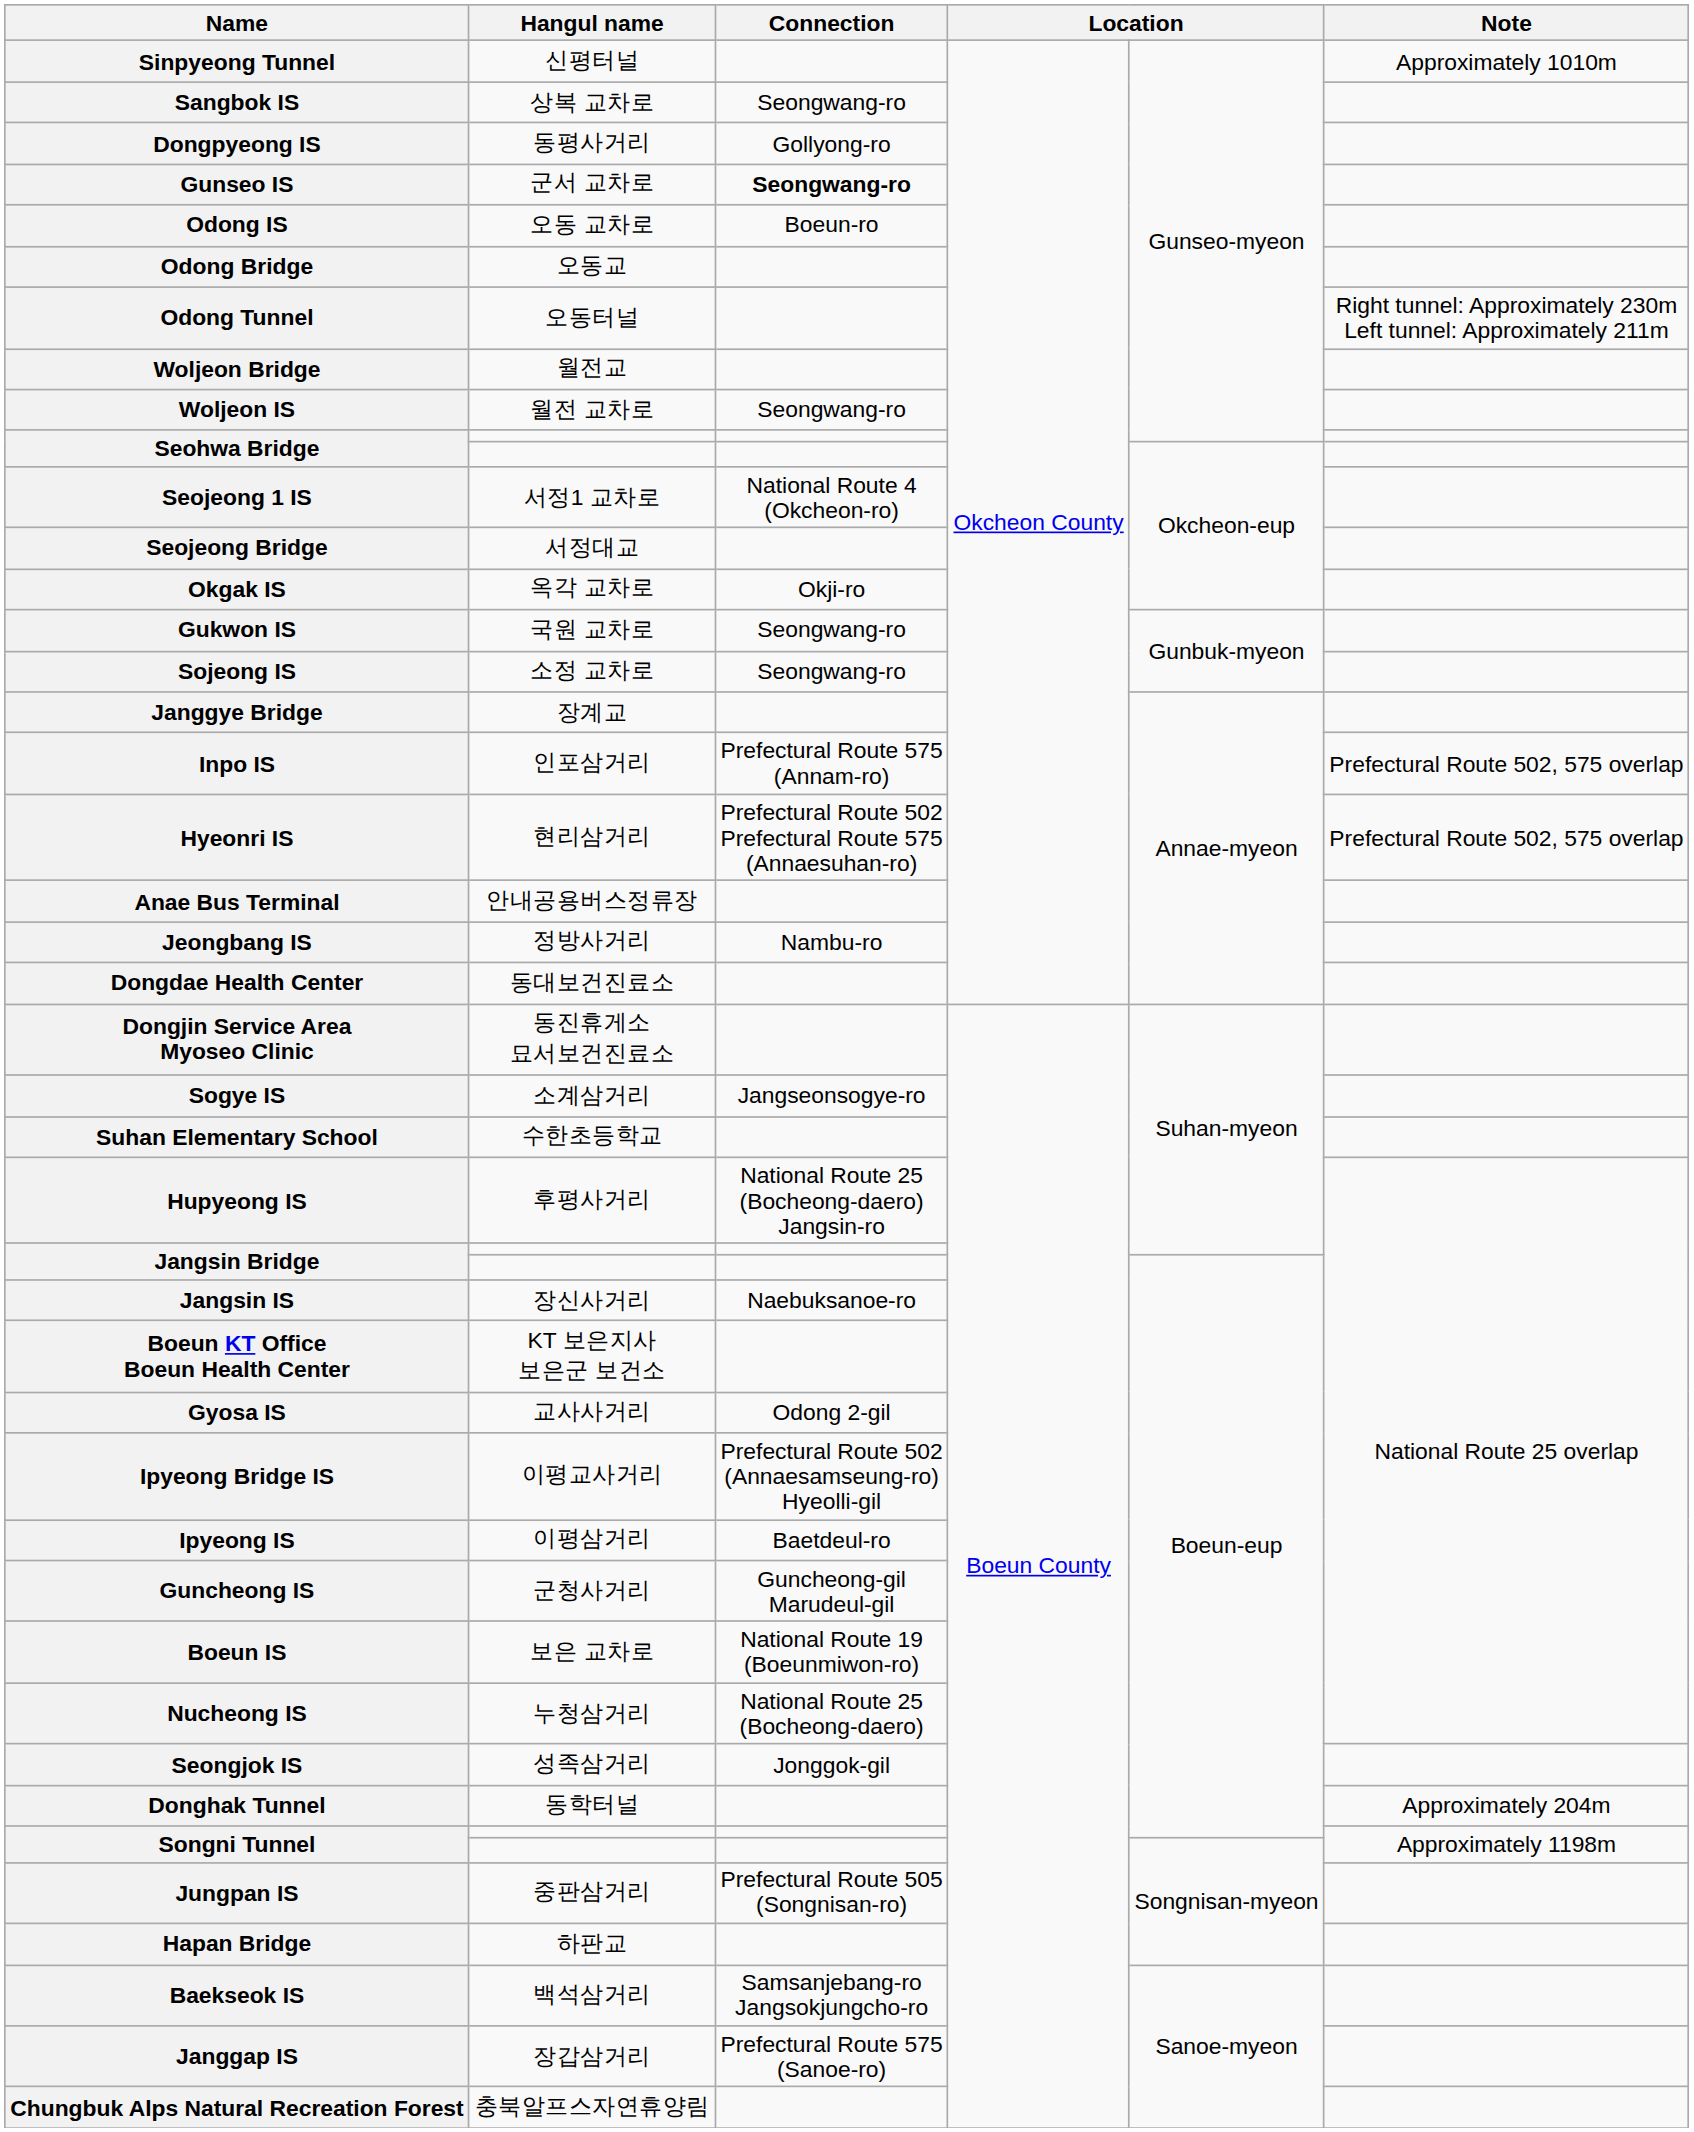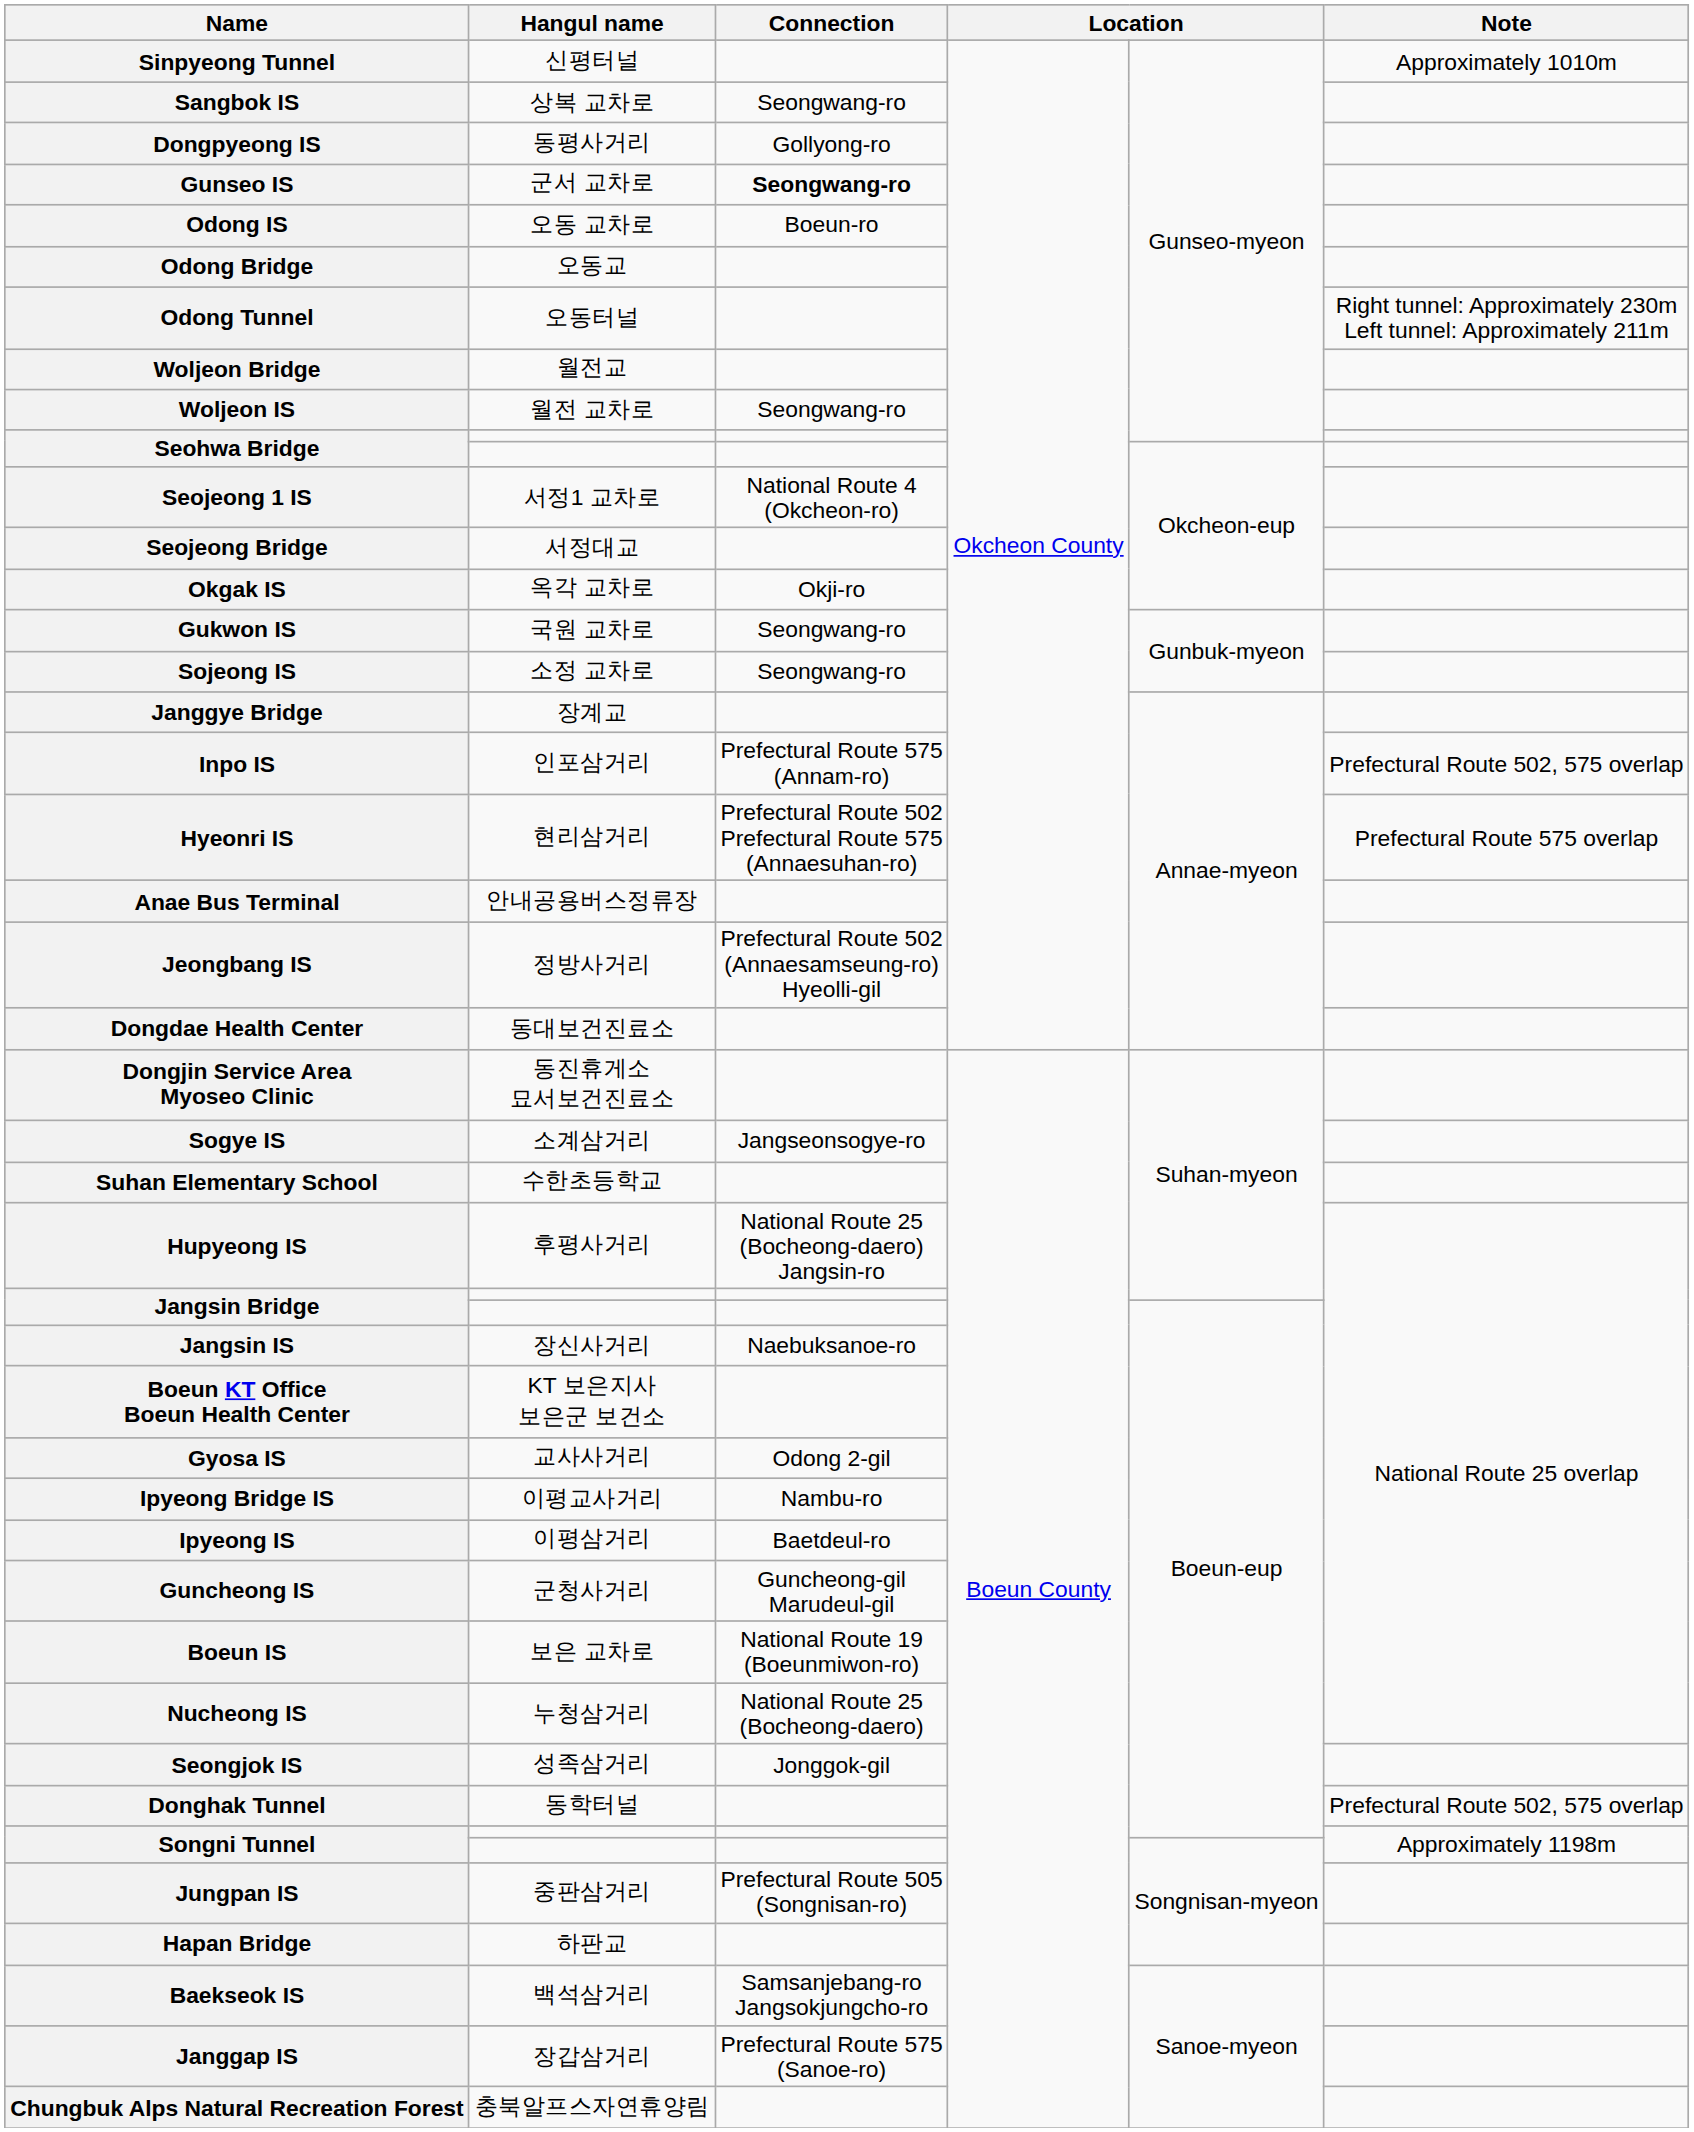Hyeonri IS | Note: Prefectural Route 502, 575 overlap -> Prefectural Route 575 overlap
Jeongbang IS | Connection: Nambu-ro -> Prefectural Route 502 (Annaesamseung-ro) Hyeolli-gil
Ipyeong Bridge IS | Connection: Prefectural Route 502 (Annaesamseung-ro) Hyeolli-gil -> Nambu-ro
Donghak Tunnel | Note: Approximately 204m -> Prefectural Route 502, 575 overlap
